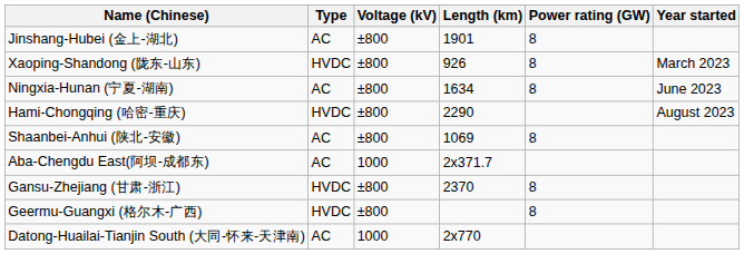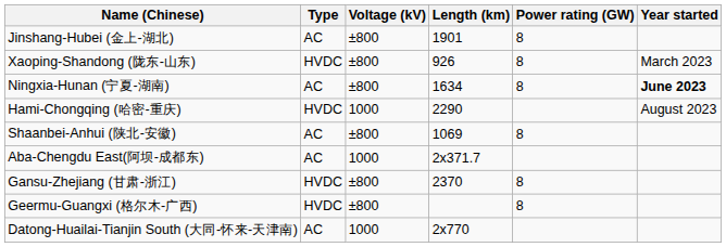Ningxia-Hunan (宁夏-湖南) | Year started: normal -> bold
Hami-Chongqing (哈密-重庆) | Voltage (kV): ±800 -> 1000
